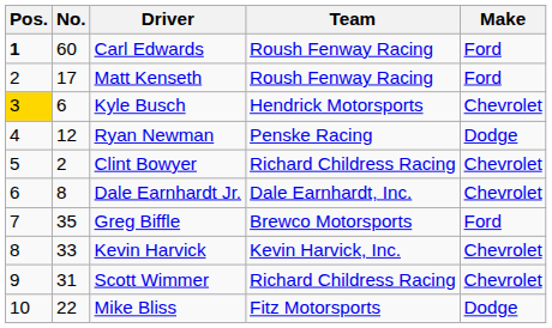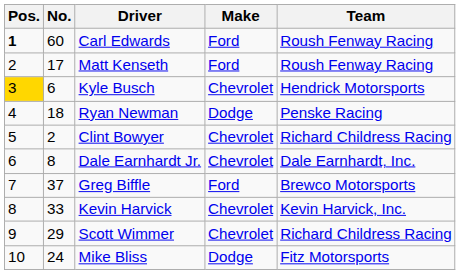columns swapped: Make <-> Team
Ryan Newman | No.: 12 -> 18
Greg Biffle | No.: 35 -> 37
Scott Wimmer | No.: 31 -> 29
Mike Bliss | No.: 22 -> 24
